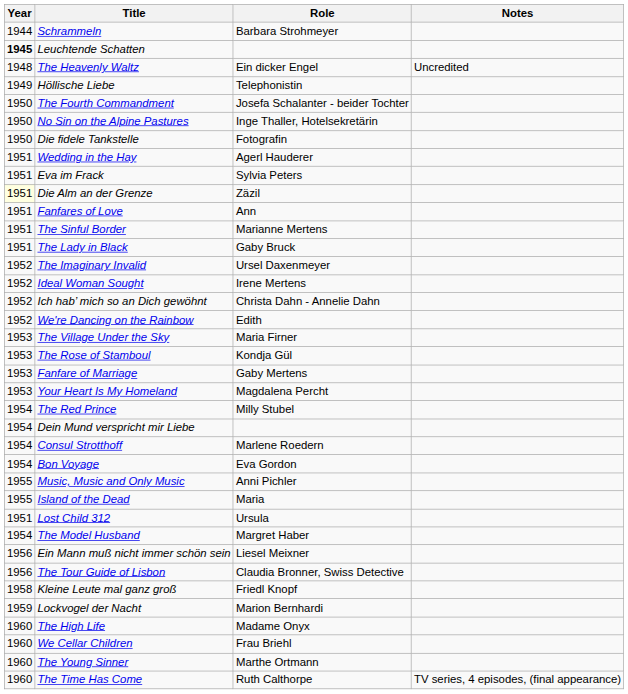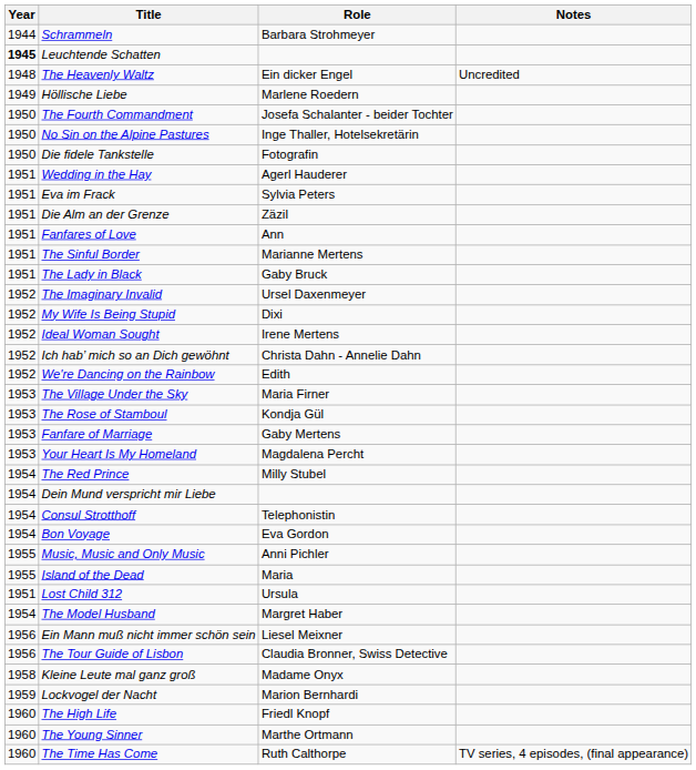Höllische Liebe | Role: Telephonistin -> Marlene Roedern
Die Alm an der Grenze | Year: lightyellow background -> no background
+ row: 1952 | My Wife Is Being Stupid | Dixi
Consul Strotthoff | Role: Marlene Roedern -> Telephonistin
Kleine Leute mal ganz groß | Role: Friedl Knopf -> Madame Onyx
The High Life | Role: Madame Onyx -> Friedl Knopf
- row: 1960 | We Cellar Children | Frau Briehl
